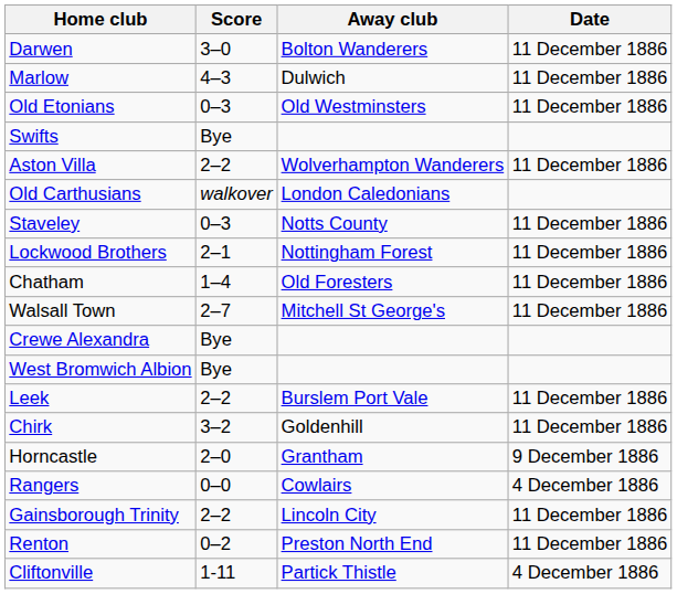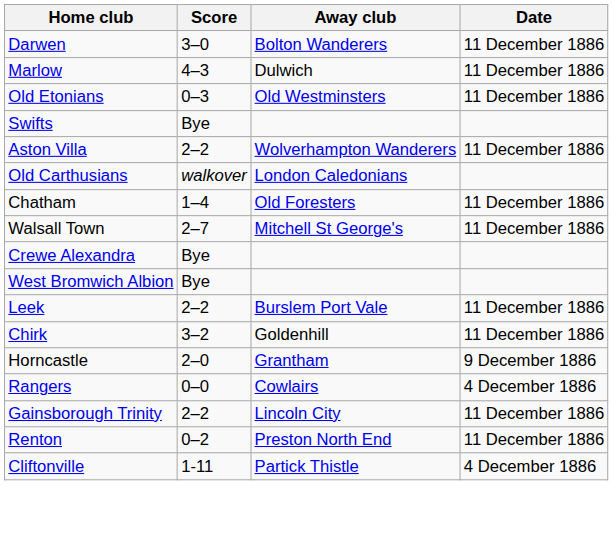- row: Staveley | 0–3 | Notts County | 11 December 1886
- row: Lockwood Brothers | 2–1 | Nottingham Forest | 11 December 1886
